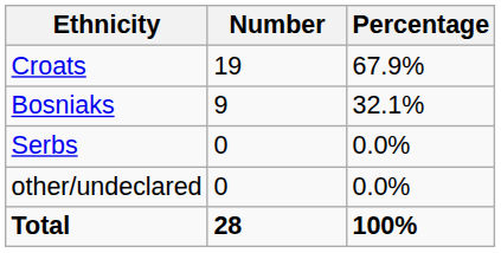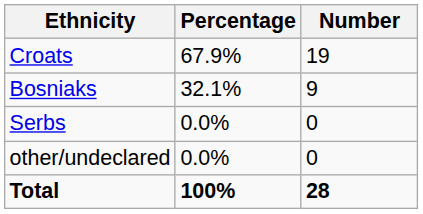columns swapped: Number <-> Percentage
